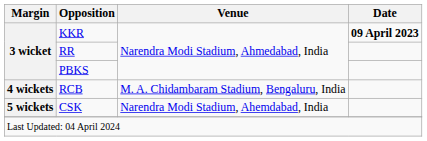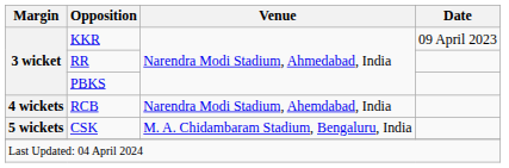KKR | Date: bold -> normal
RCB | Venue: M. A. Chidambaram Stadium, Bengaluru, India -> Narendra Modi Stadium, Ahemdabad, India
CSK | Venue: Narendra Modi Stadium, Ahemdabad, India -> M. A. Chidambaram Stadium, Bengaluru, India
